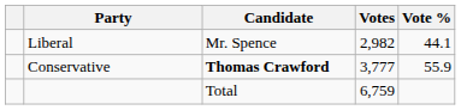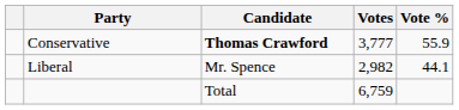rows swapped: Conservative <-> Liberal
